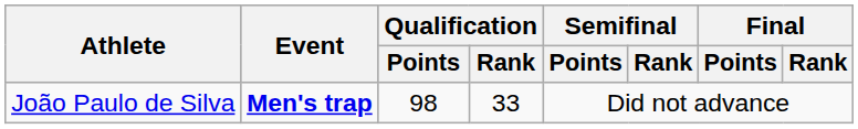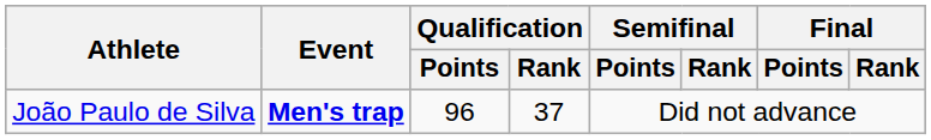João Paulo de Silva | Qualification / Points: 98 -> 96
João Paulo de Silva | Qualification / Rank: 33 -> 37
